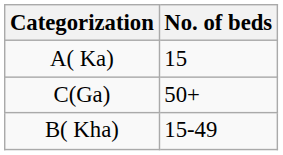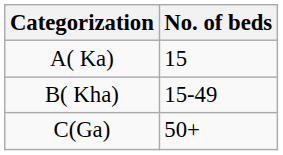rows swapped: B( Kha) <-> C(Ga)
